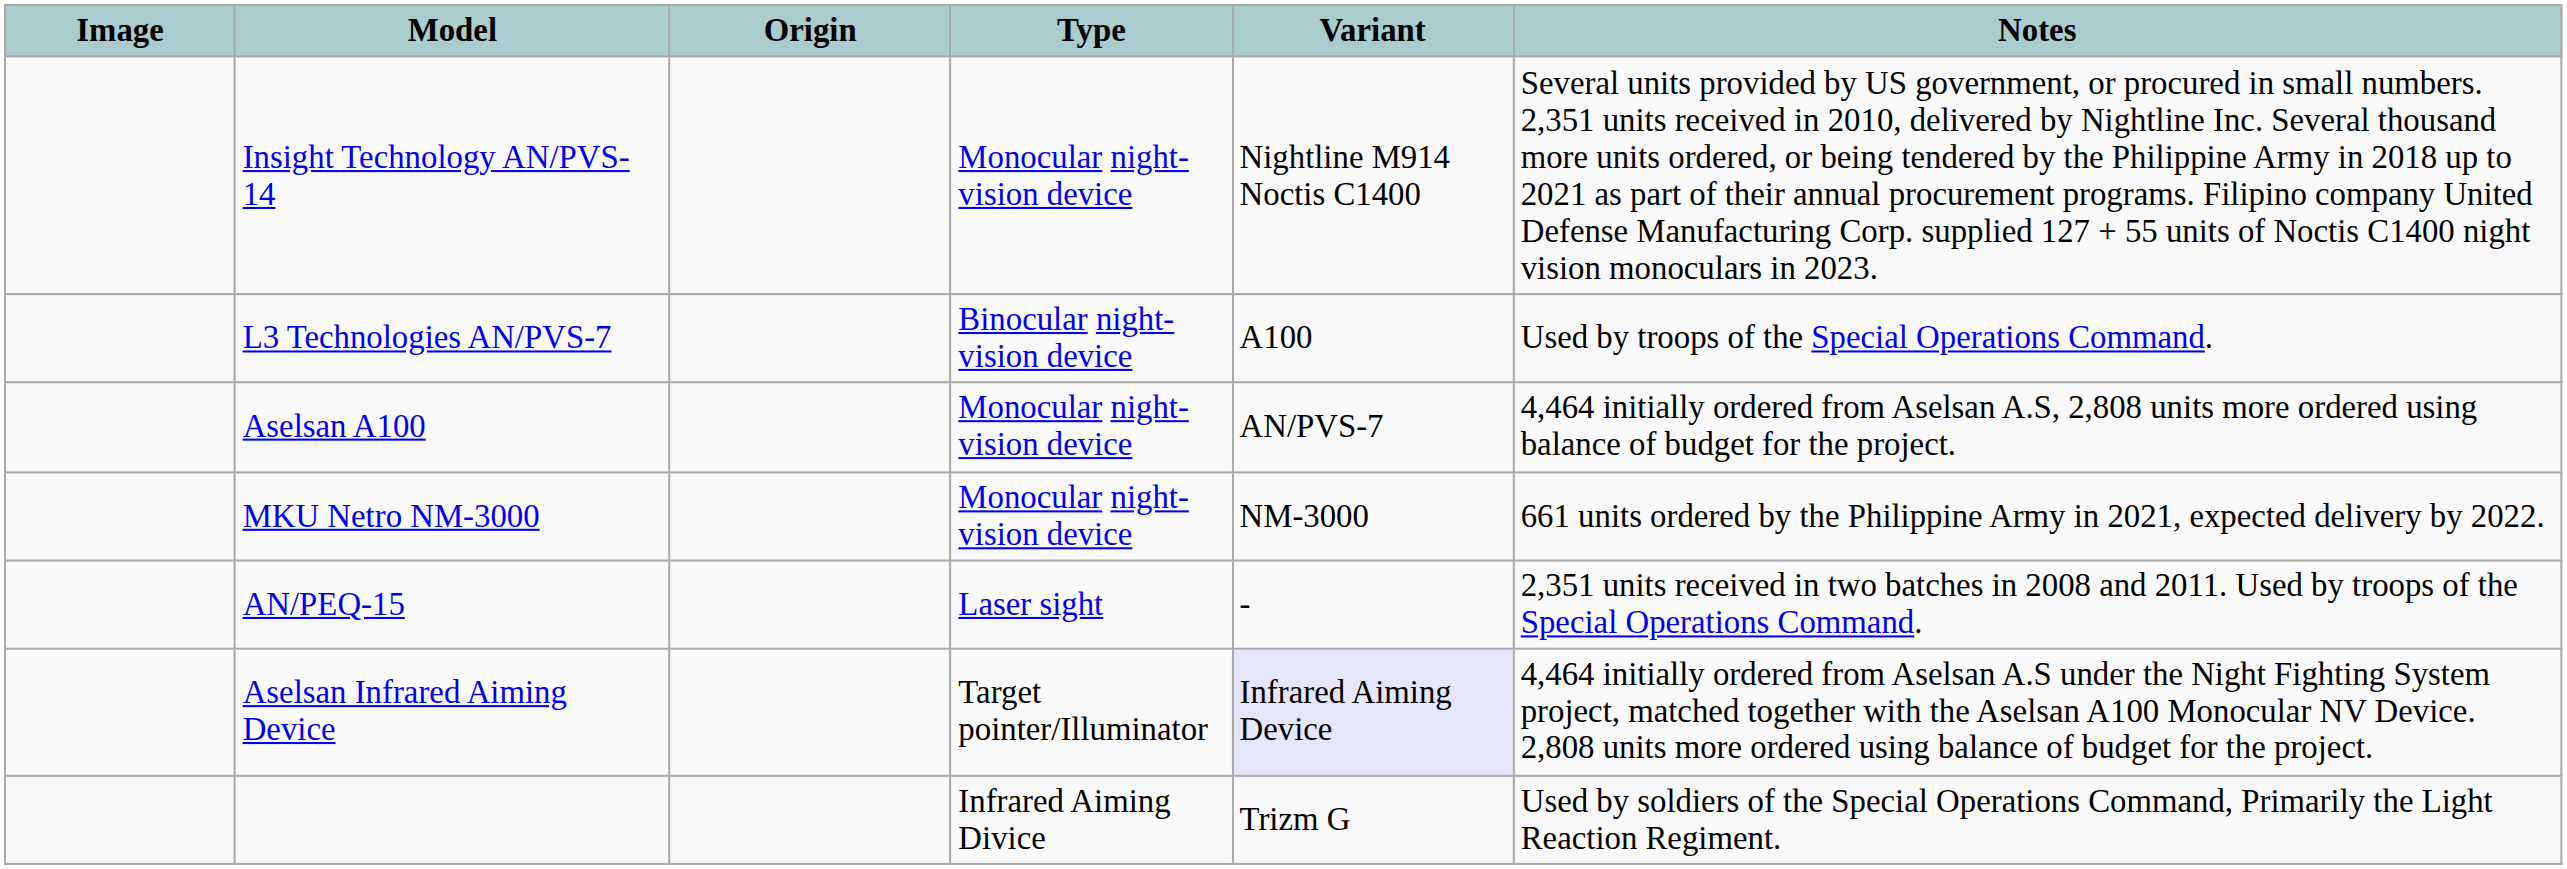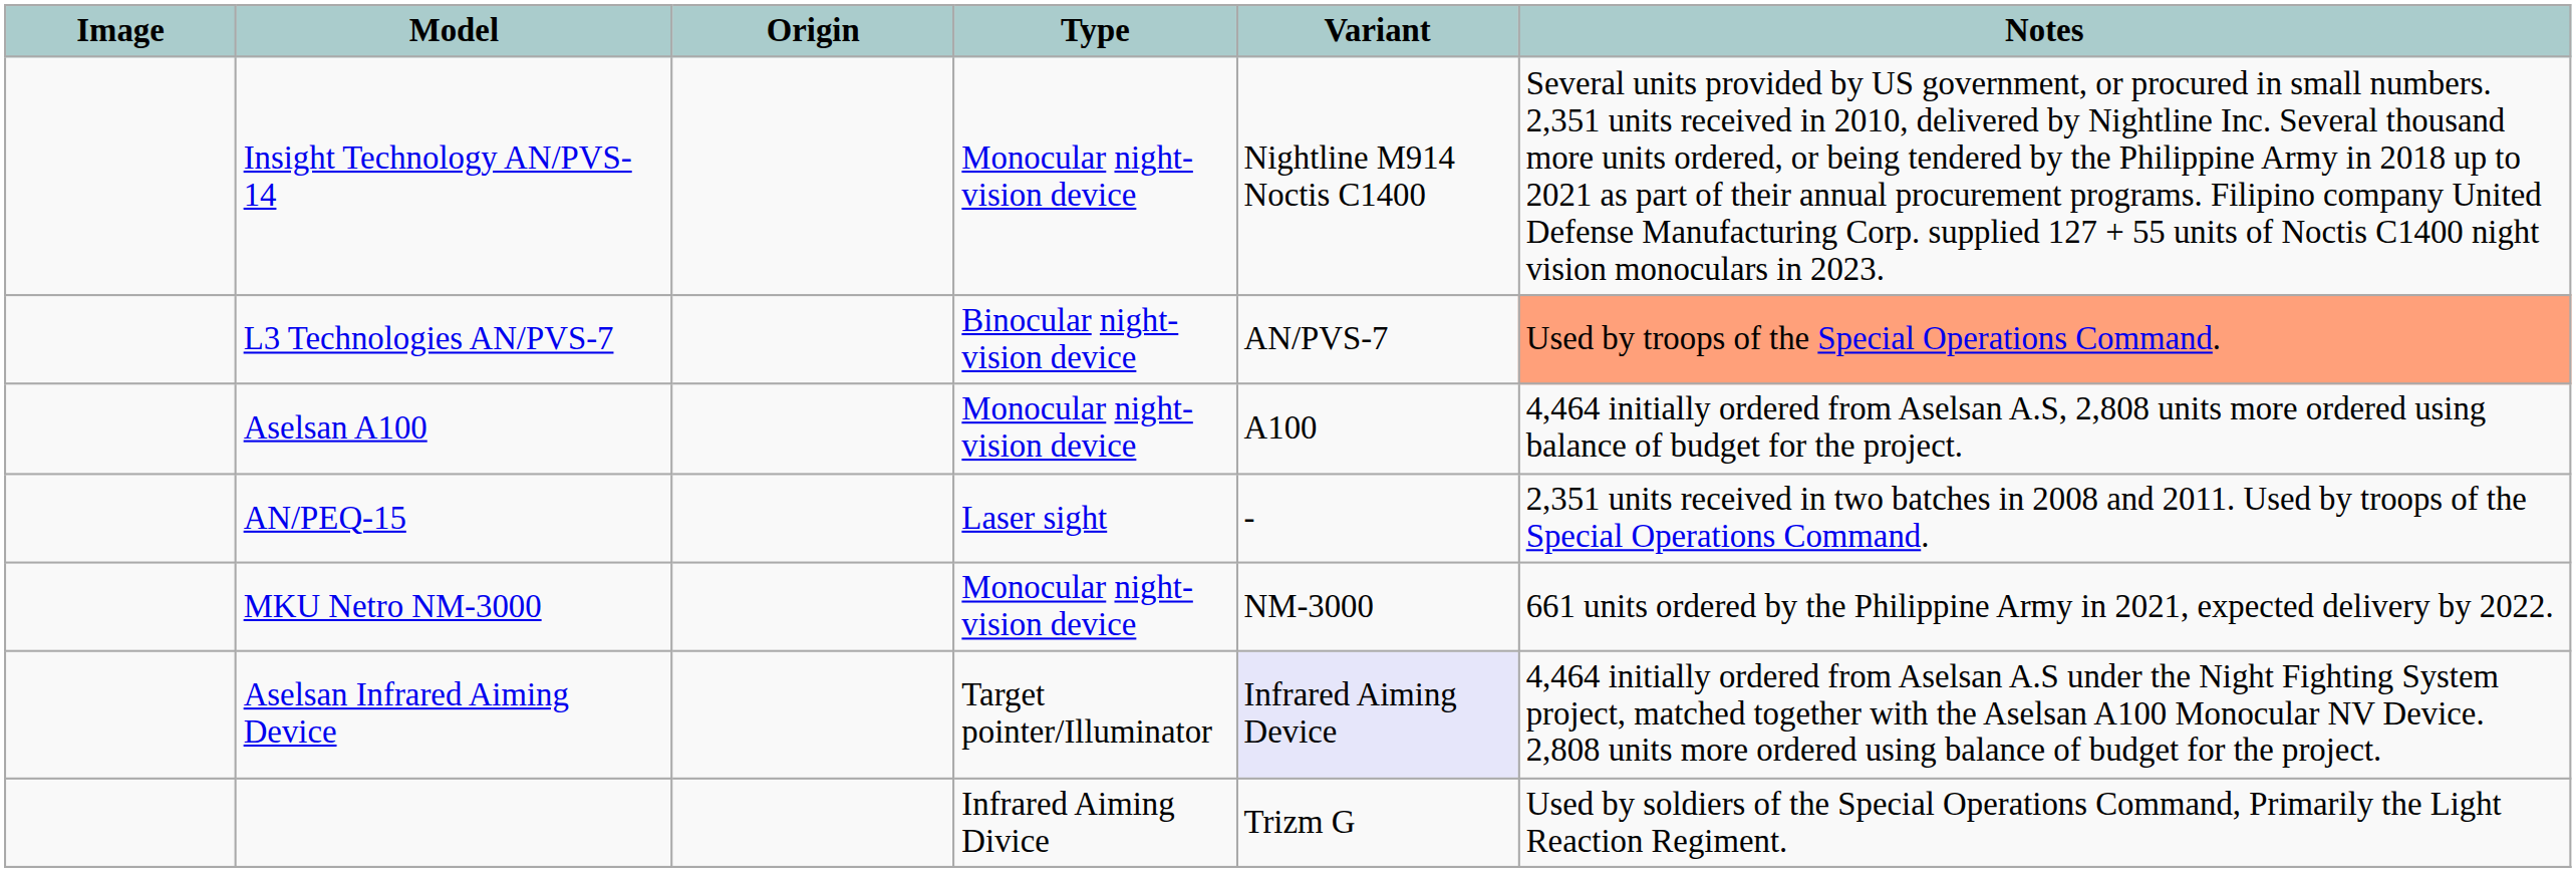L3 Technologies AN/PVS-7 | Variant: A100 -> AN/PVS-7
L3 Technologies AN/PVS-7 | Notes: no background -> lightsalmon background
Aselsan A100 | Variant: AN/PVS-7 -> A100
rows swapped: MKU Netro NM-3000 <-> AN/PEQ-15
